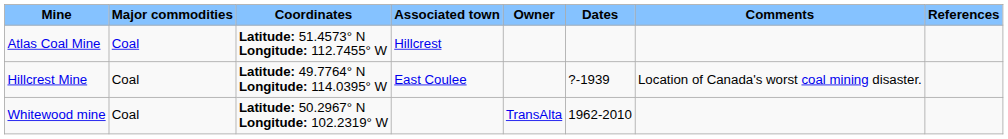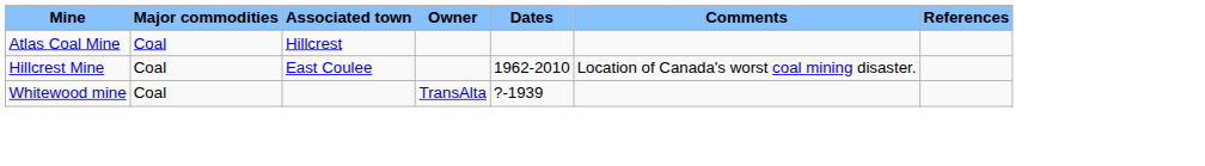- column: Coordinates | Latitude: 51.4573° N Longitude: 112.7455° W | Latitude: 49.7764° N Longitude: 114.0395° W | Latitude: 50.2967° N Longitude: 102.2319° W
Hillcrest Mine | Dates: ?-1939 -> 1962-2010
Whitewood mine | Dates: 1962-2010 -> ?-1939
